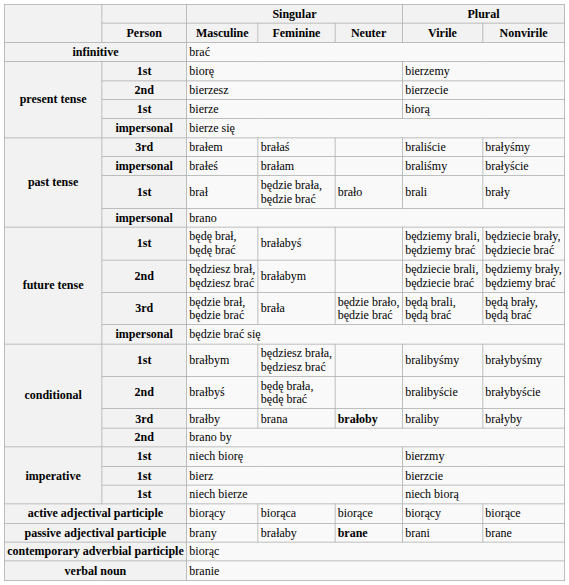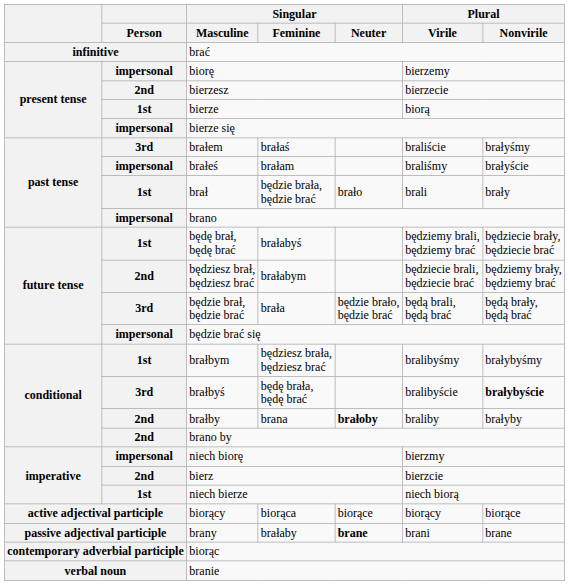biorę | Person: 1st -> impersonal
brałbyś | Person: 2nd -> 3rd
brałbyś | Plural / Nonvirile: normal -> bold
brałby | Person: 3rd -> 2nd
niech biorę | Person: 1st -> impersonal
bierz | Person: 1st -> 2nd
